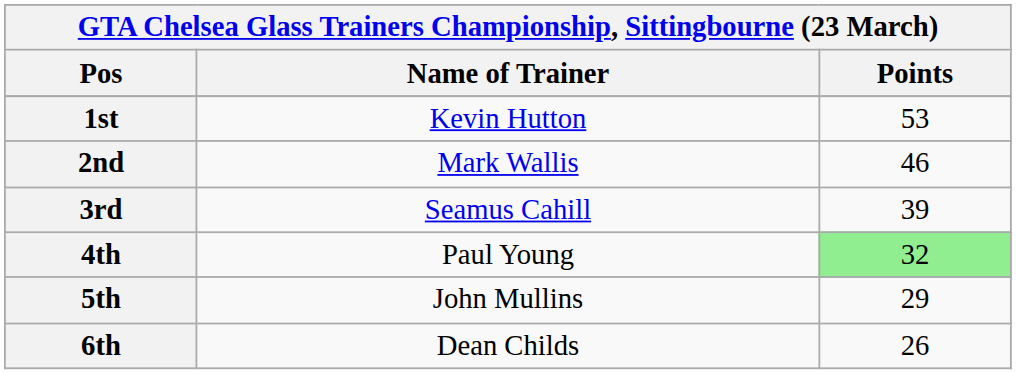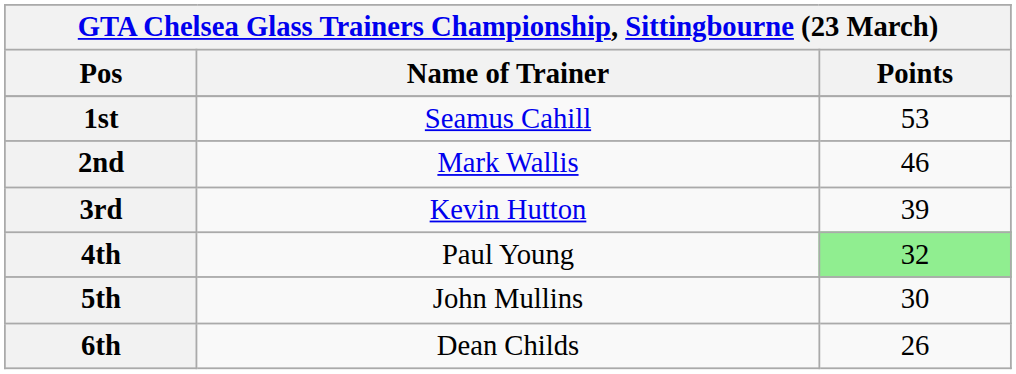1st | Name of Trainer: Kevin Hutton -> Seamus Cahill
3rd | Name of Trainer: Seamus Cahill -> Kevin Hutton
5th | Points: 29 -> 30
